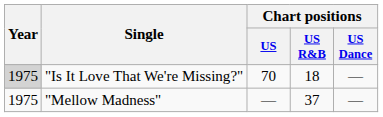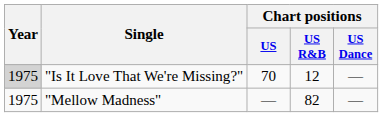"Is It Love That We're Missing?" | Chart positions / US R&B: 18 -> 12
"Mellow Madness" | Chart positions / US R&B: 37 -> 82
